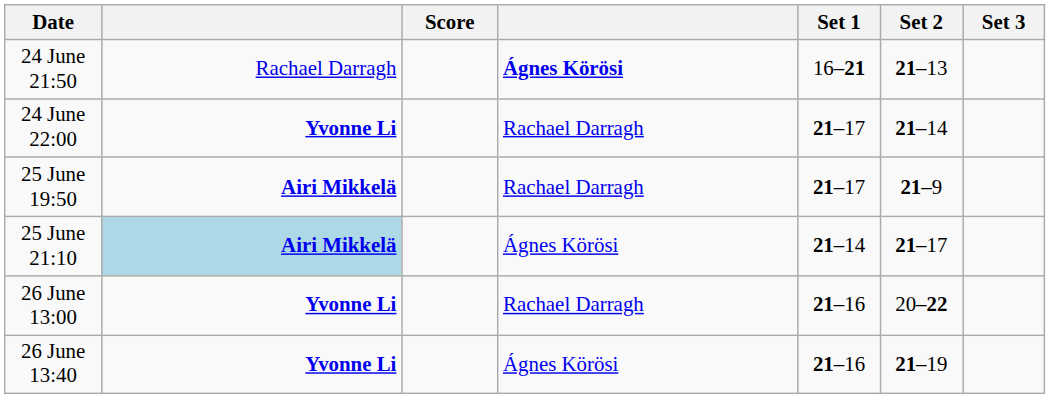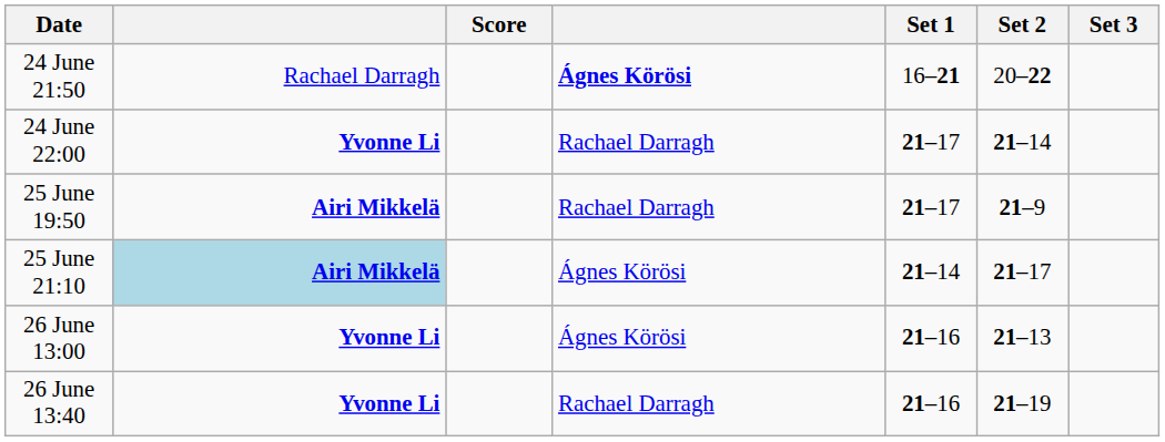24 June 21:50 | Set 2: 21–13 -> 20–22
26 June 13:00 | column 4: Rachael Darragh -> Ágnes Körösi
26 June 13:00 | Set 2: 20–22 -> 21–13
26 June 13:40 | column 4: Ágnes Körösi -> Rachael Darragh
